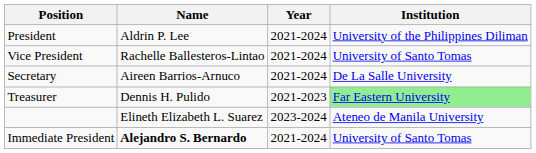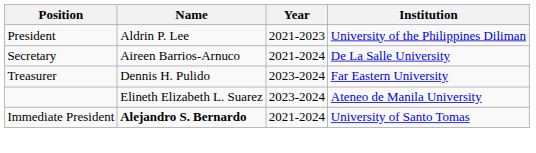President | Year: 2021-2024 -> 2021-2023
- row: Vice President | Rachelle Ballesteros-Lintao | 2021-2024 | University of Santo Tomas
Treasurer | Year: 2021-2023 -> 2023-2024
Treasurer | Institution: lightgreen background -> no background
